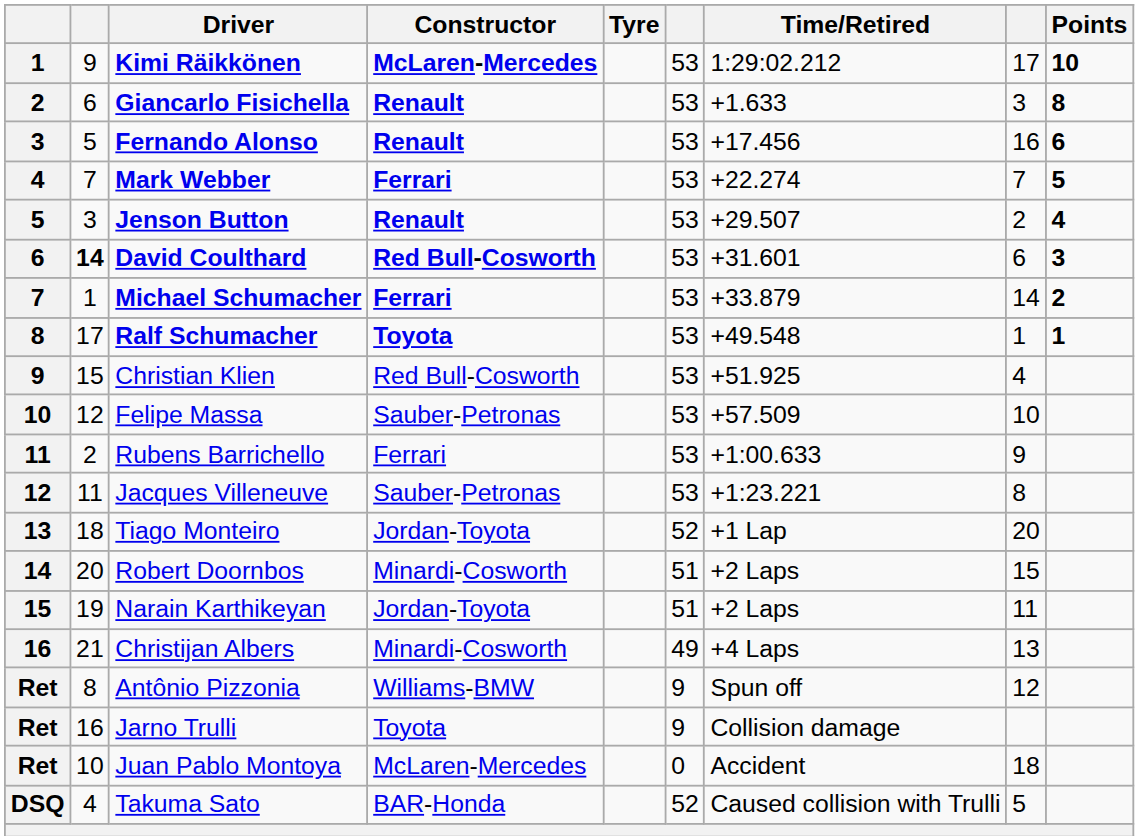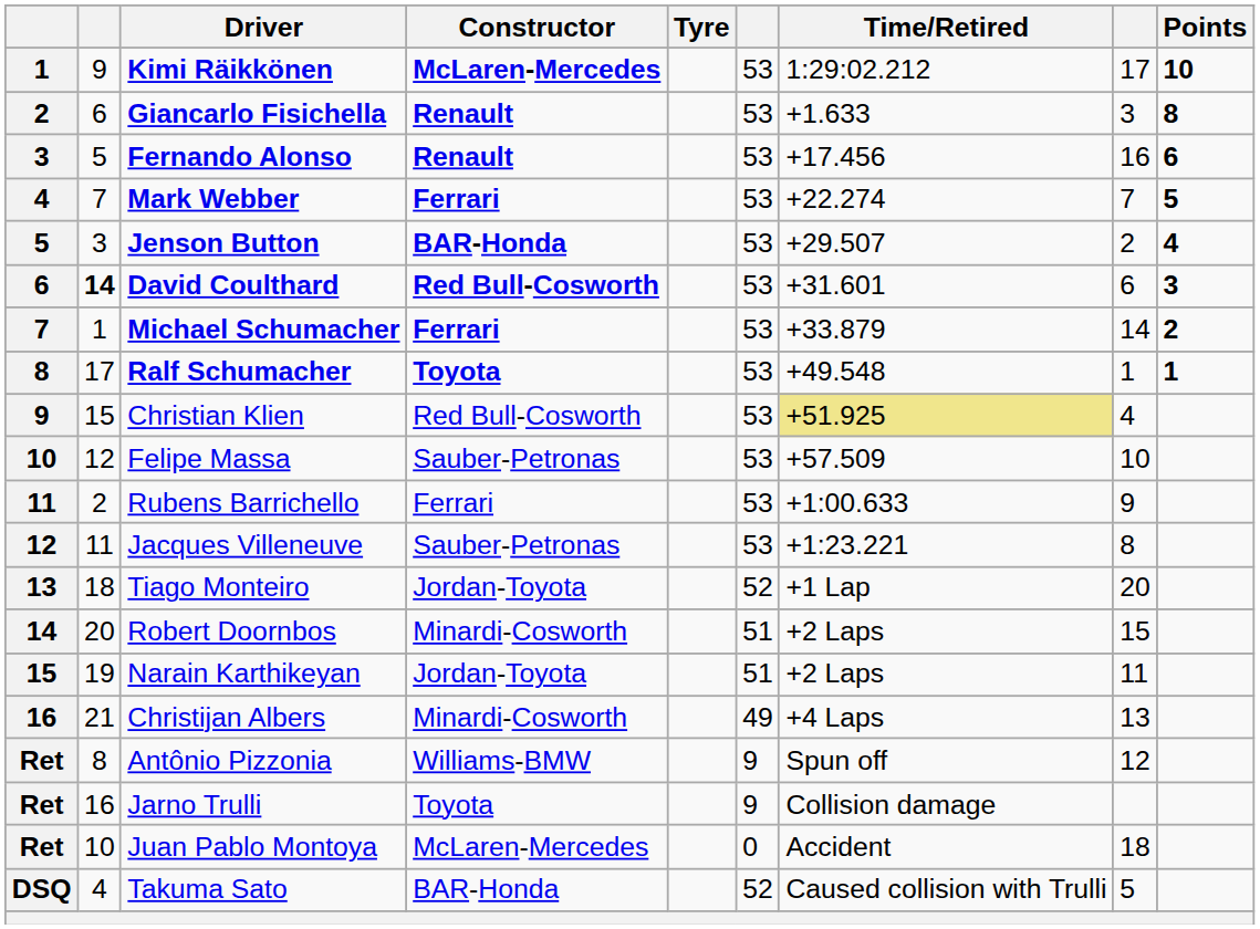Jenson Button | Constructor: Renault -> BAR-Honda
Christian Klien | Time/Retired: no background -> khaki background
